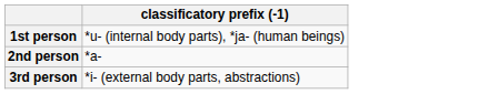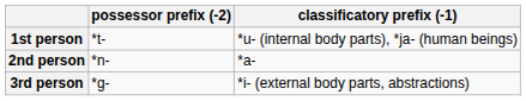+ column: possessor prefix (-2) | *t- | *n- | *g-
